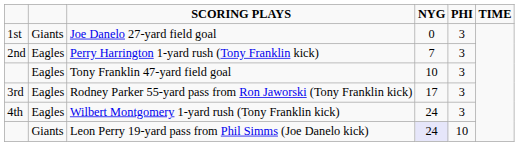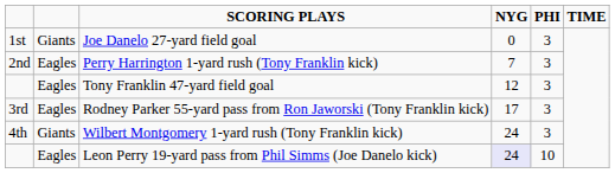Tony Franklin 47-yard field goal | NYG: 10 -> 12
Wilbert Montgomery 1-yard rush (Tony Franklin kick) | column 2: Eagles -> Giants
Leon Perry 19-yard pass from Phil Simms (Joe Danelo kick) | column 2: Giants -> Eagles
